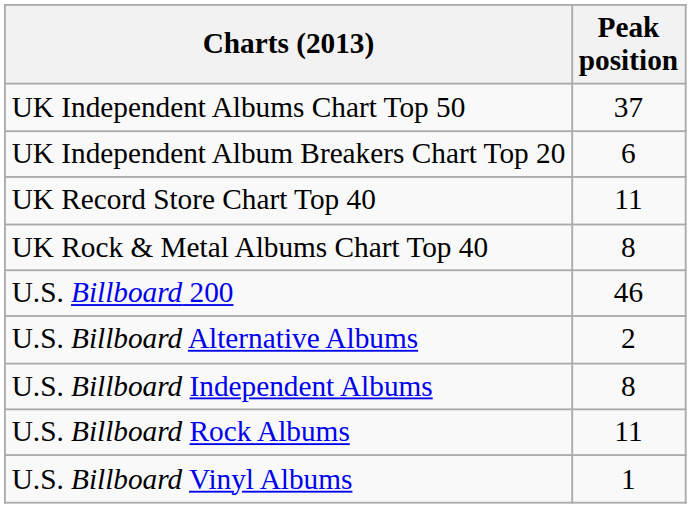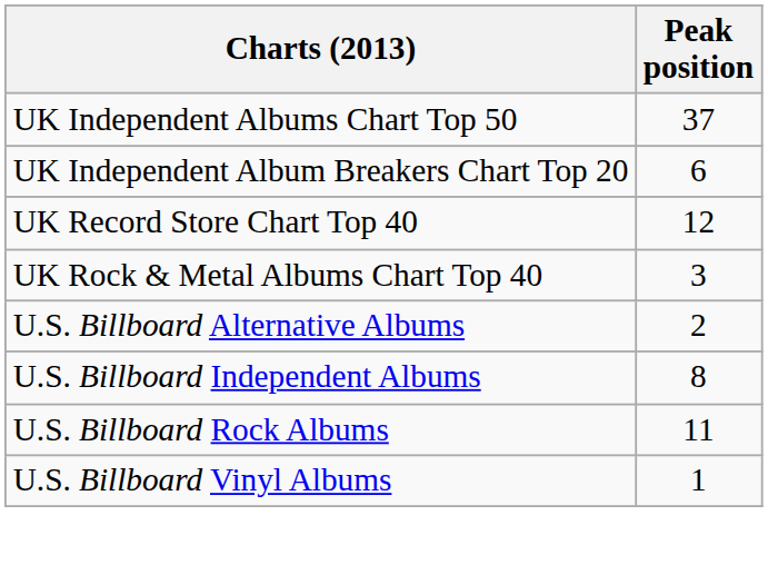UK Record Store Chart Top 40 | Peak position: 11 -> 12
UK Rock & Metal Albums Chart Top 40 | Peak position: 8 -> 3
- row: U.S. Billboard 200 | 46
